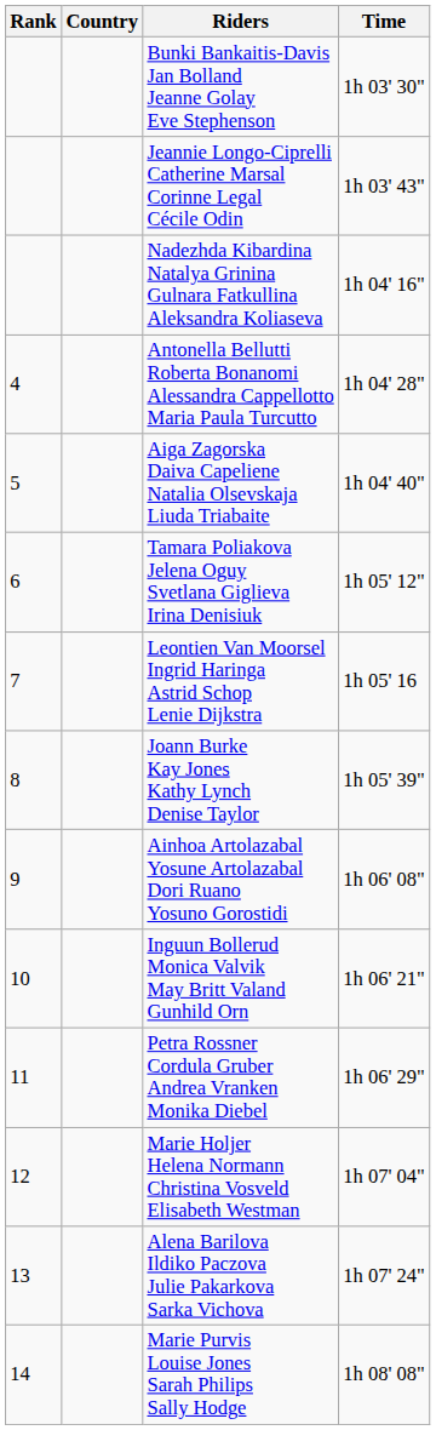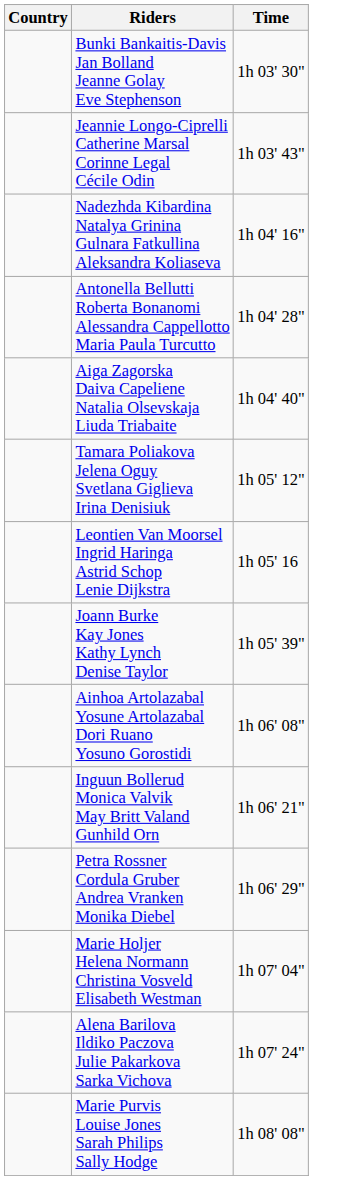- column: Rank | 4 | 5 | 6 | 7 | 8 | 9 | 10 | 11 | 12 | 13 | 14
